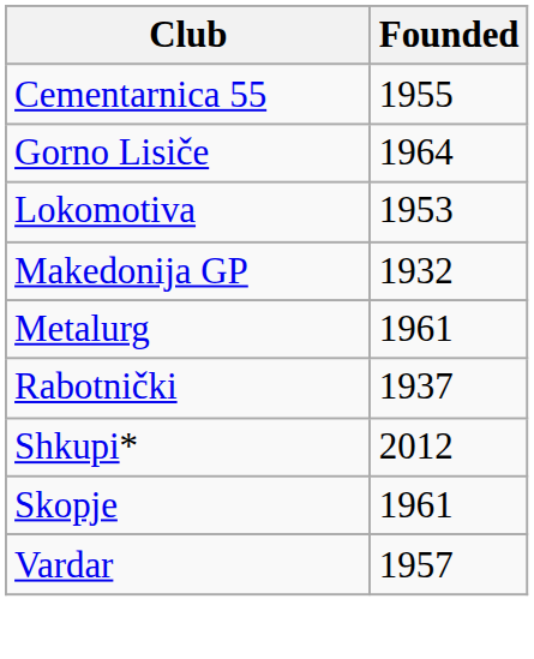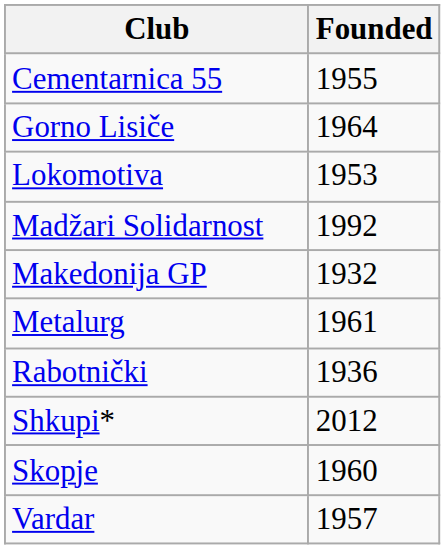+ row: Madžari Solidarnost | 1992
Rabotnički | Founded: 1937 -> 1936
Skopje | Founded: 1961 -> 1960
